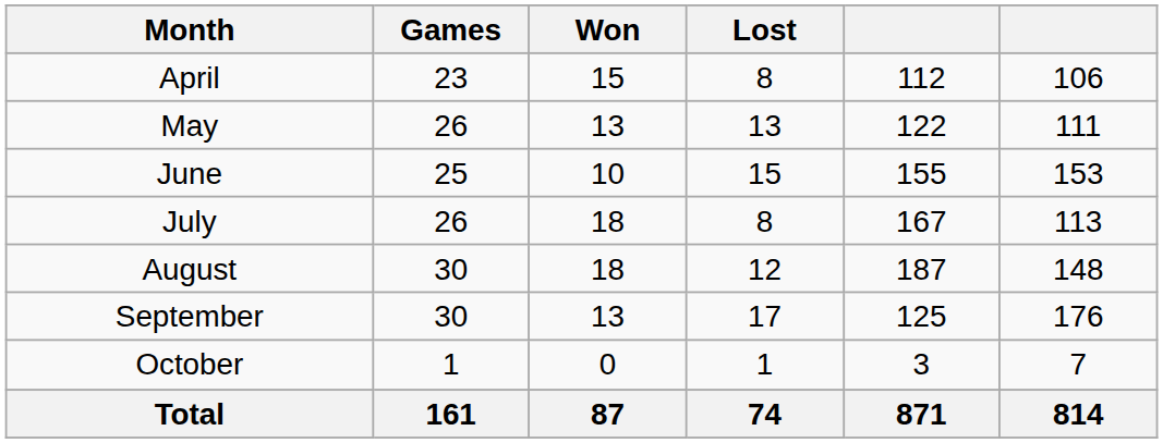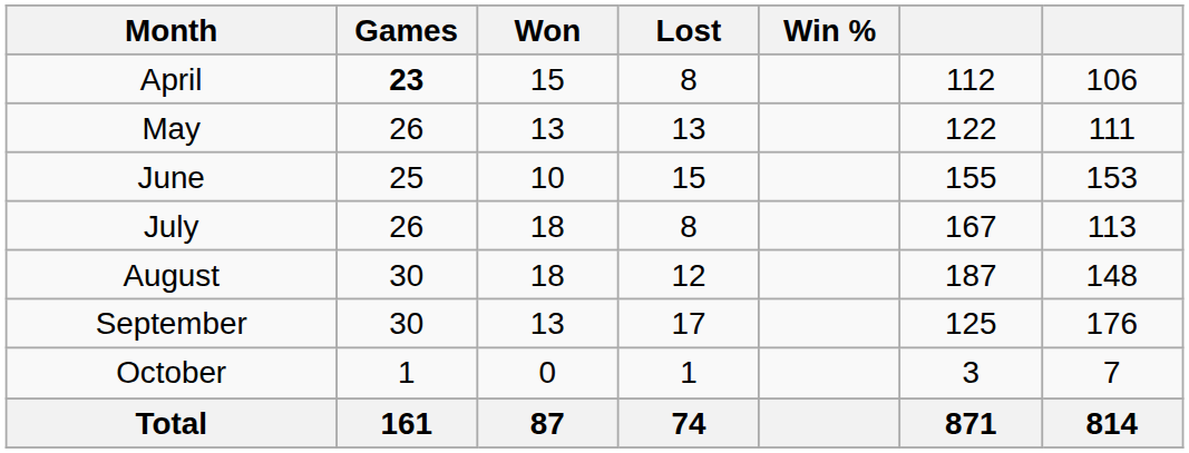+ column: Win %
April | Games: normal -> bold
